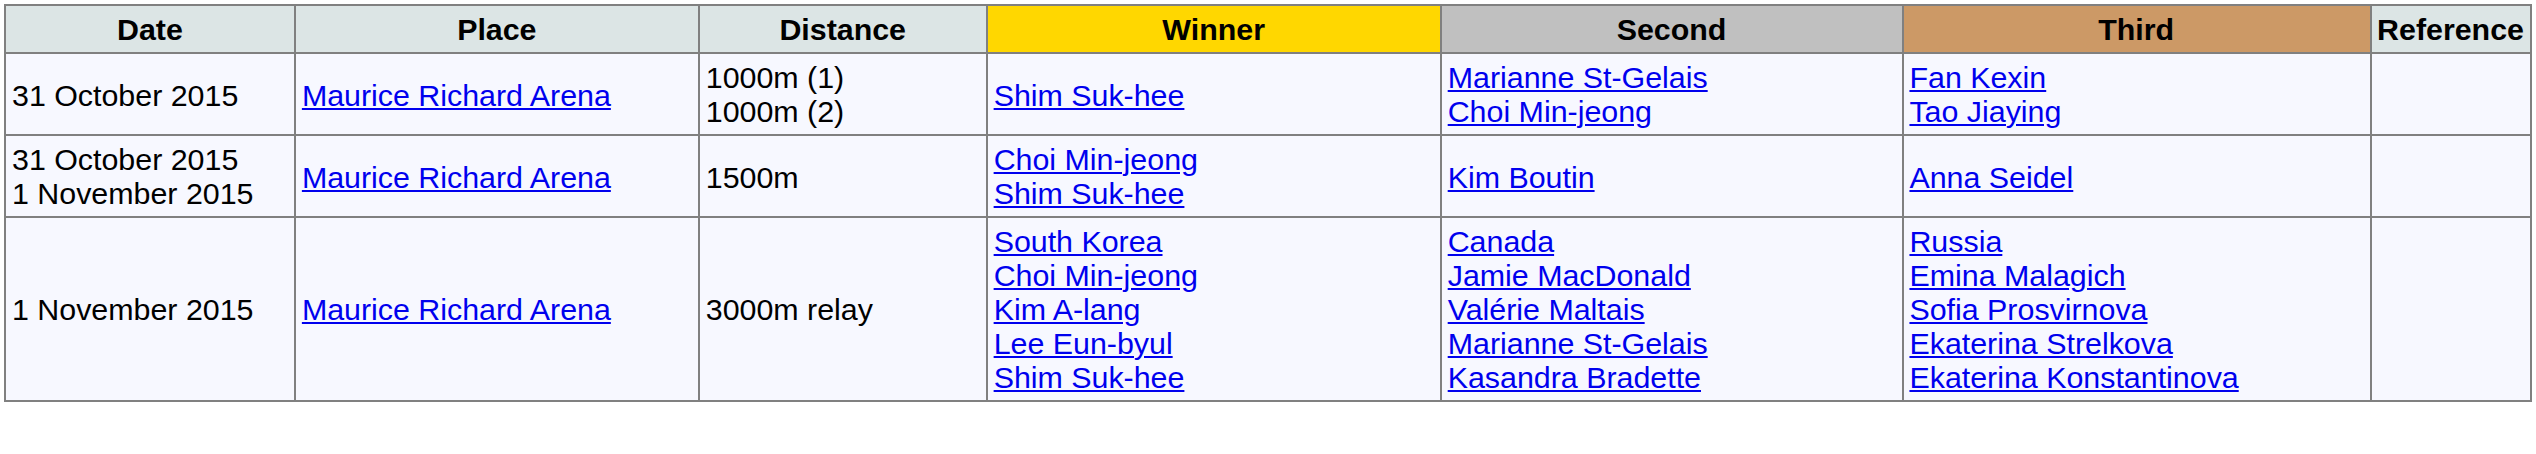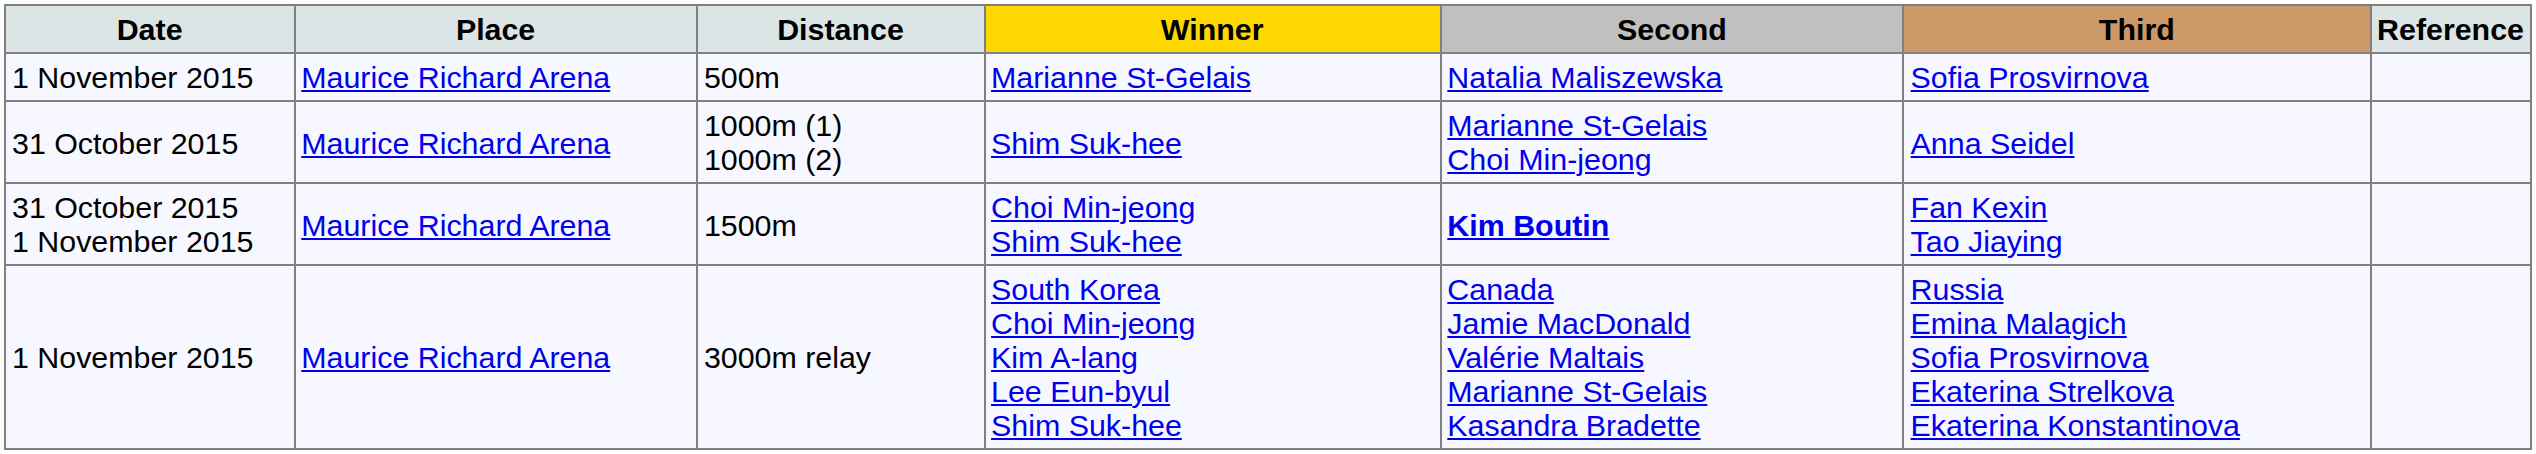+ row: 1 November 2015 | Maurice Richard Arena | 500m | Marianne St-Gelais | Natalia Maliszewska | Sofia Prosvirnova
1000m (1) 1000m (2) | Third: Fan Kexin Tao Jiaying -> Anna Seidel
1500m | Second: normal -> bold
1500m | Third: Anna Seidel -> Fan Kexin Tao Jiaying
